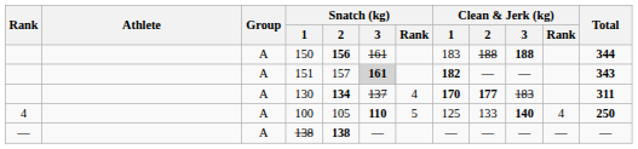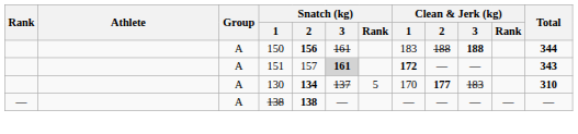151 | Clean & Jerk (kg) / 1: 182 -> 172
130 | Snatch (kg) / Rank: 4 -> 5
130 | Clean & Jerk (kg) / 1: bold -> normal
130 | Total: 311 -> 310
- row: 4 | A | 100 | 105 | 110 | 5 | 125 | 133 | 140 | 4 | 250
